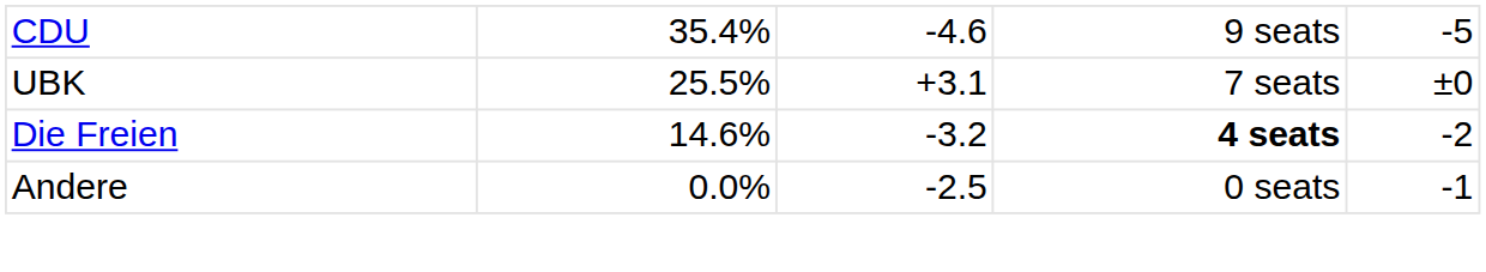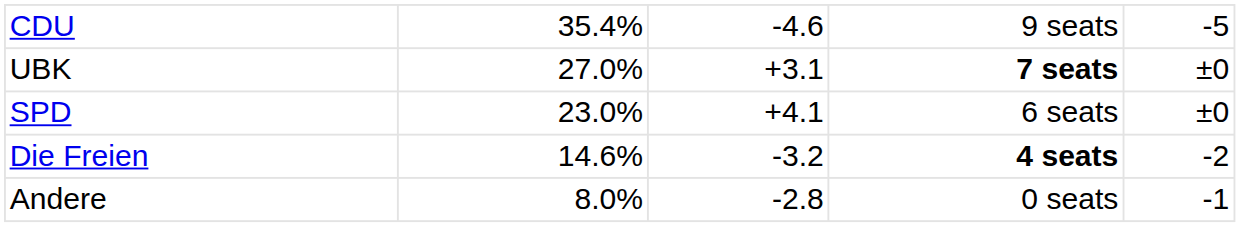UBK | column 2: 25.5% -> 27.0%
UBK | column 4: normal -> bold
+ row: SPD | 23.0% | +4.1 | 6 seats | ±0
Andere | column 2: 0.0% -> 8.0%
Andere | column 3: -2.5 -> -2.8
